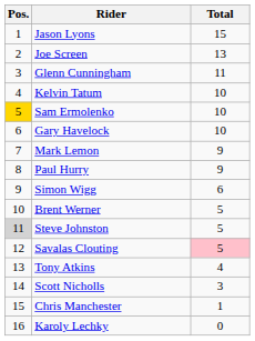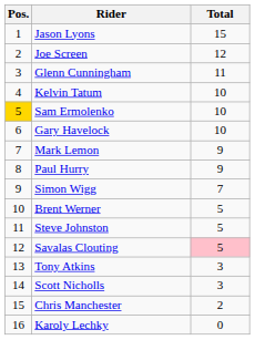Joe Screen | Total: 13 -> 12
Simon Wigg | Total: 6 -> 7
Steve Johnston | Pos.: lightgrey background -> no background
Tony Atkins | Total: 4 -> 3
Chris Manchester | Total: 1 -> 2
